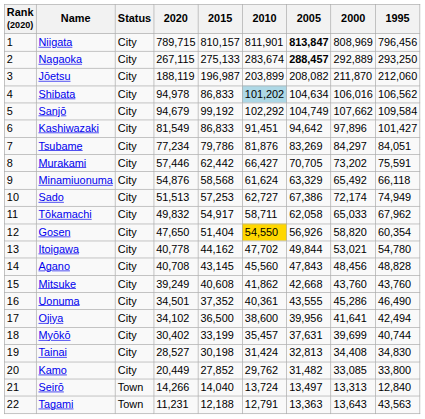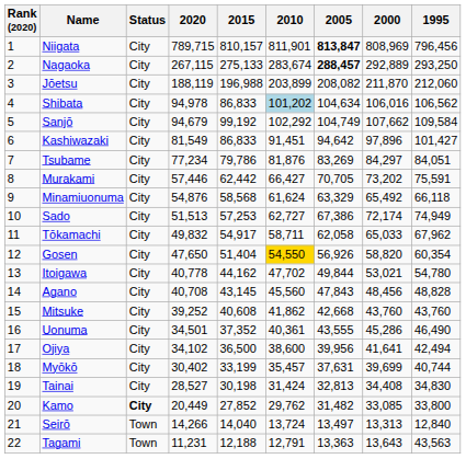Jōetsu | 2015: 196,987 -> 196,988
Mitsuke | 2020: 39,249 -> 39,252
Kamo | Status: normal -> bold
